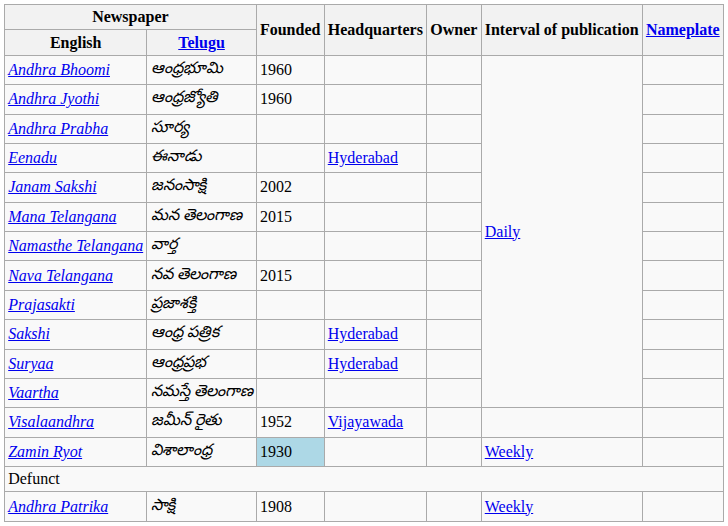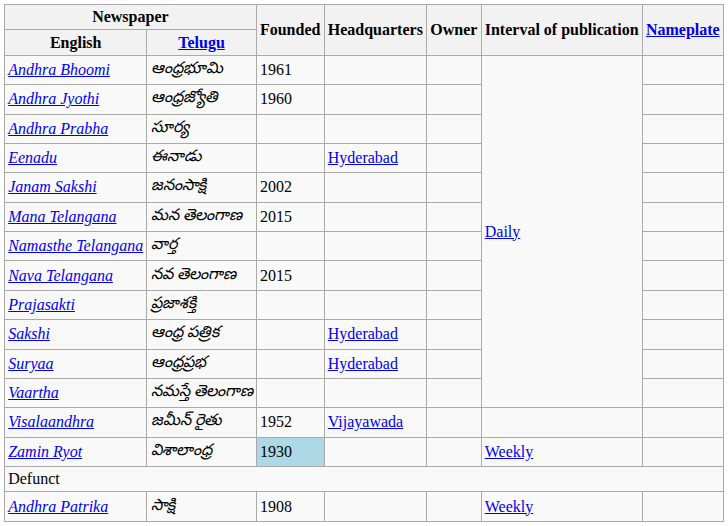Andhra Bhoomi | Founded: 1960 -> 1961
